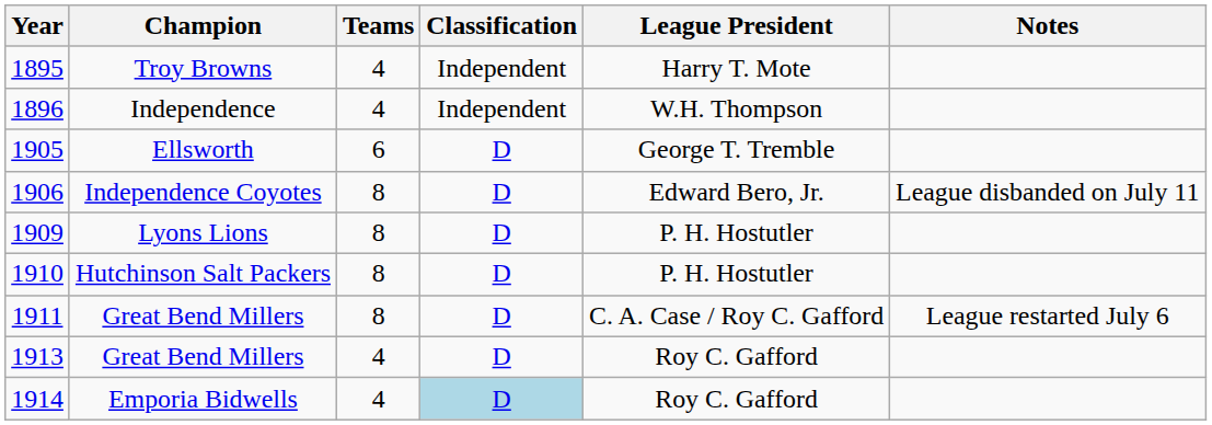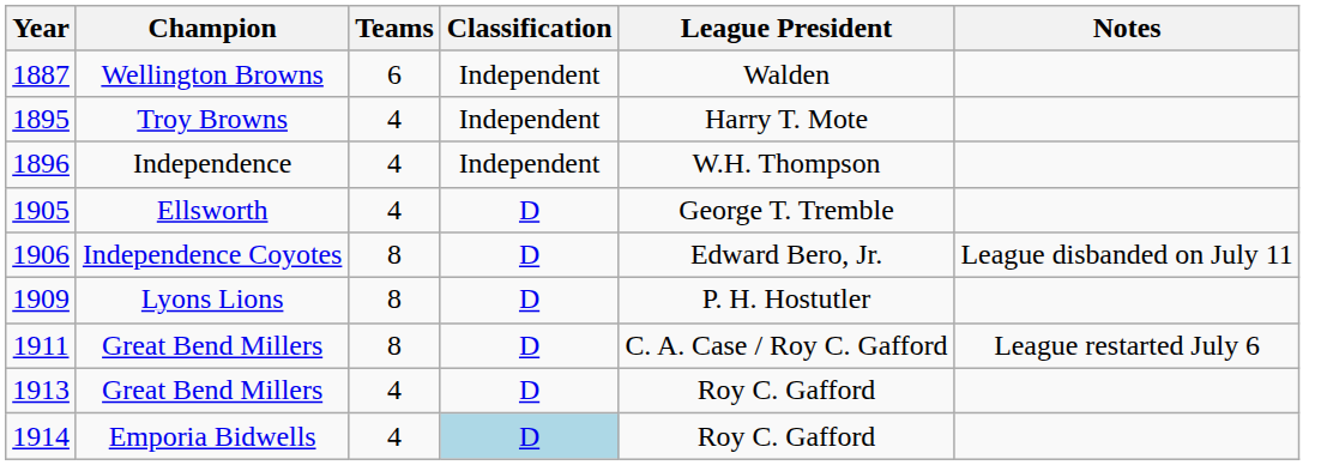+ row: 1887 | Wellington Browns | 6 | Independent | Walden
Ellsworth | Teams: 6 -> 4
- row: 1910 | Hutchinson Salt Packers | 8 | D | P. H. Hostutler
